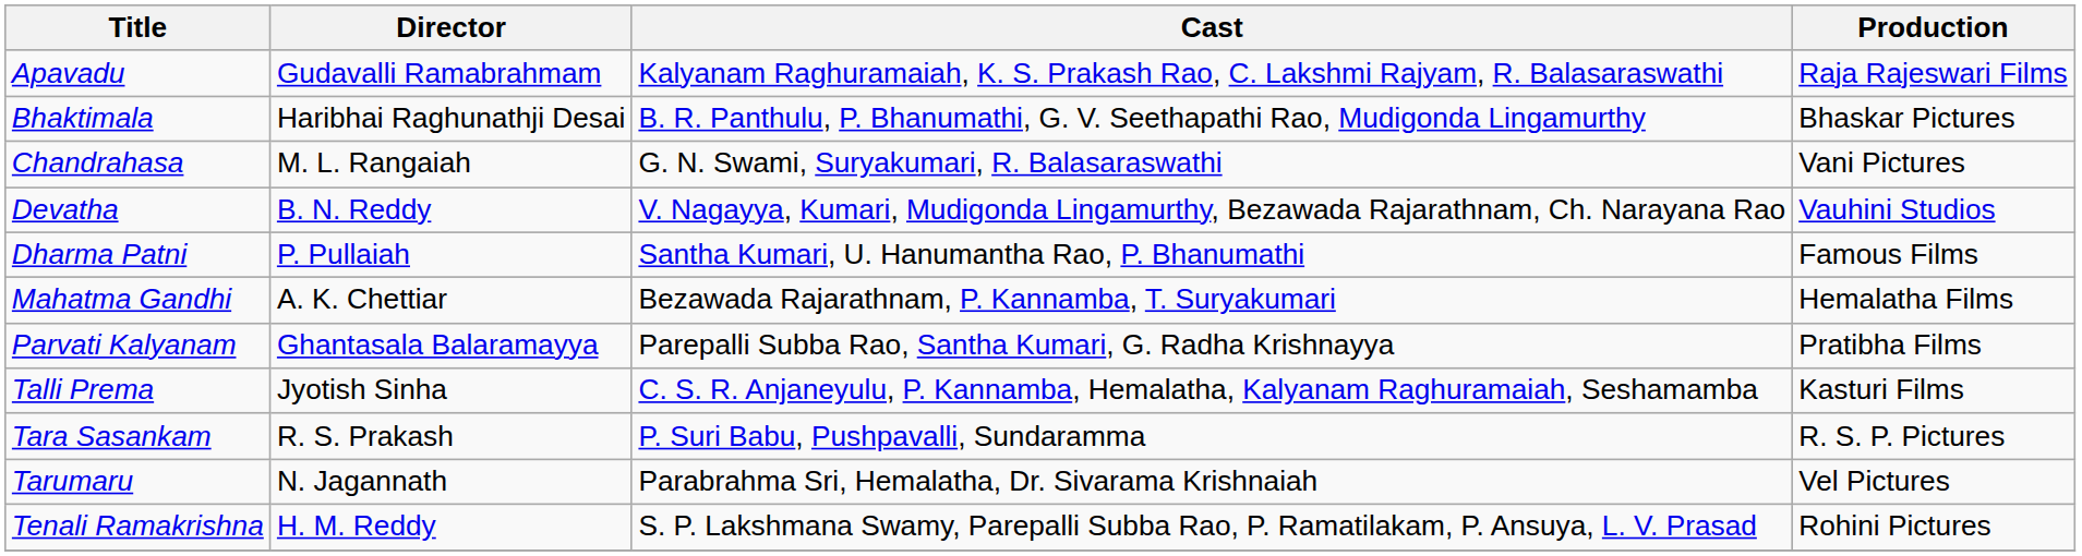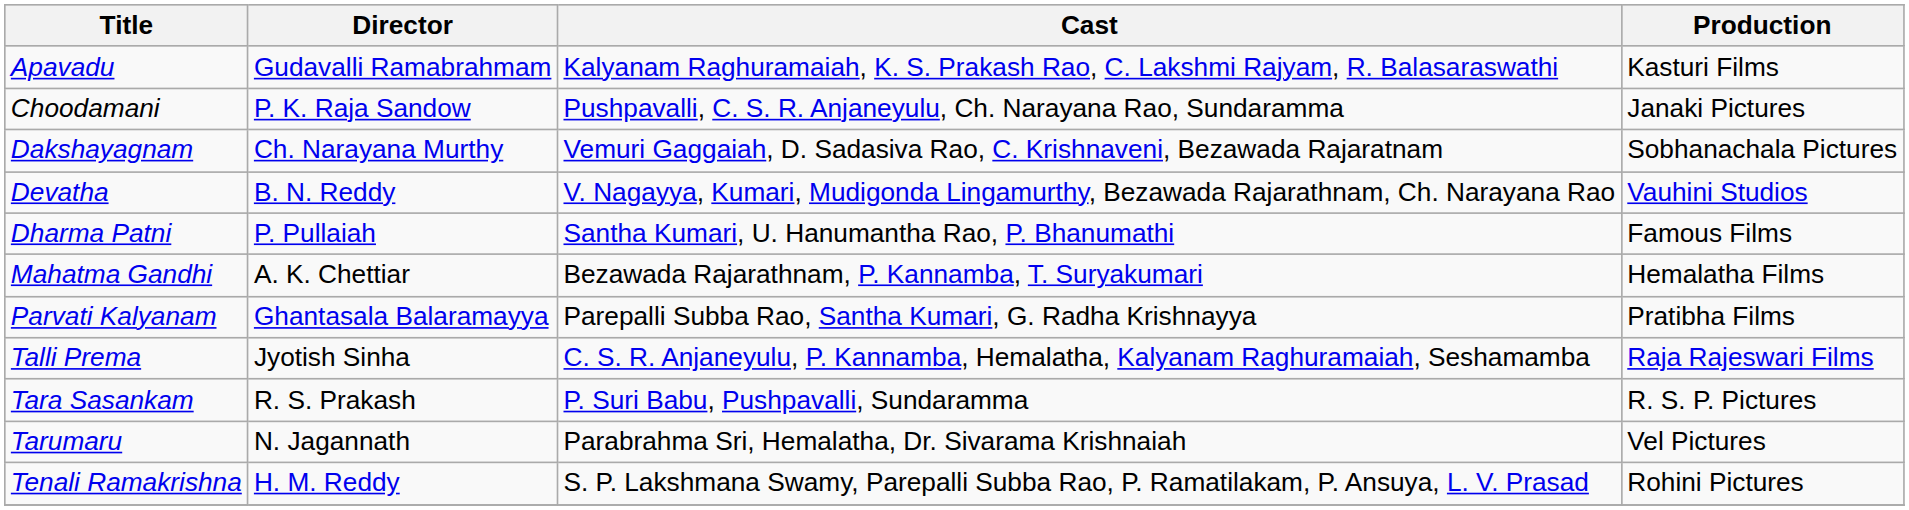Apavadu | Production: Raja Rajeswari Films -> Kasturi Films
- row: Bhaktimala | Haribhai Raghunathji Desai | B. R. Panthulu, P. Bhanumathi, G. V. Seethapathi Rao, Mudigonda Lingamurthy | Bhaskar Pictures
- row: Chandrahasa | M. L. Rangaiah | G. N. Swami, Suryakumari, R. Balasaraswathi | Vani Pictures
+ row: Choodamani | P. K. Raja Sandow | Pushpavalli, C. S. R. Anjaneyulu, Ch. Narayana Rao, Sundaramma | Janaki Pictures
+ row: Dakshayagnam | Ch. Narayana Murthy | Vemuri Gaggaiah, D. Sadasiva Rao, C. Krishnaveni, Bezawada Rajaratnam | Sobhanachala Pictures
Talli Prema | Production: Kasturi Films -> Raja Rajeswari Films
